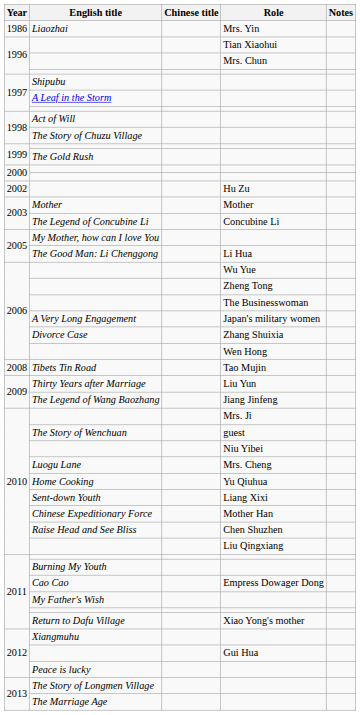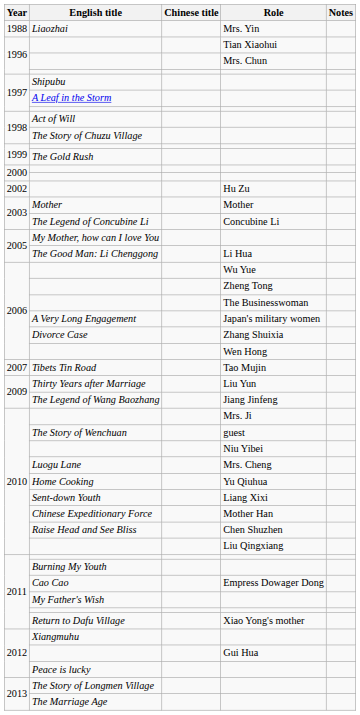Liaozhai | Year: 1986 -> 1988
Tibets Tin Road | Year: 2008 -> 2007
